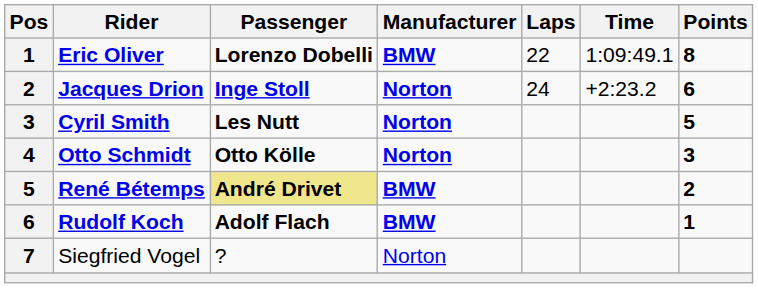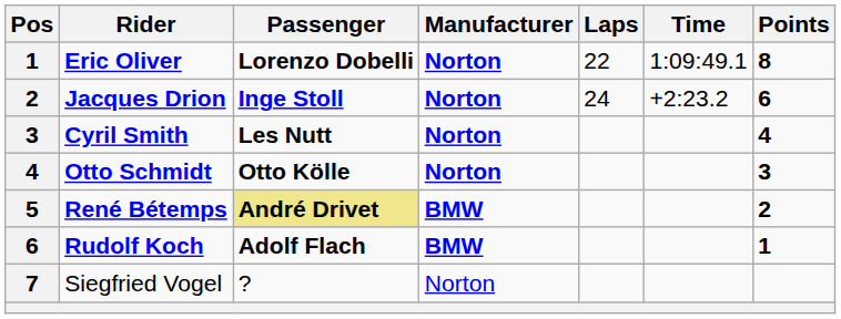Eric Oliver | Manufacturer: BMW -> Norton
Cyril Smith | Points: 5 -> 4
